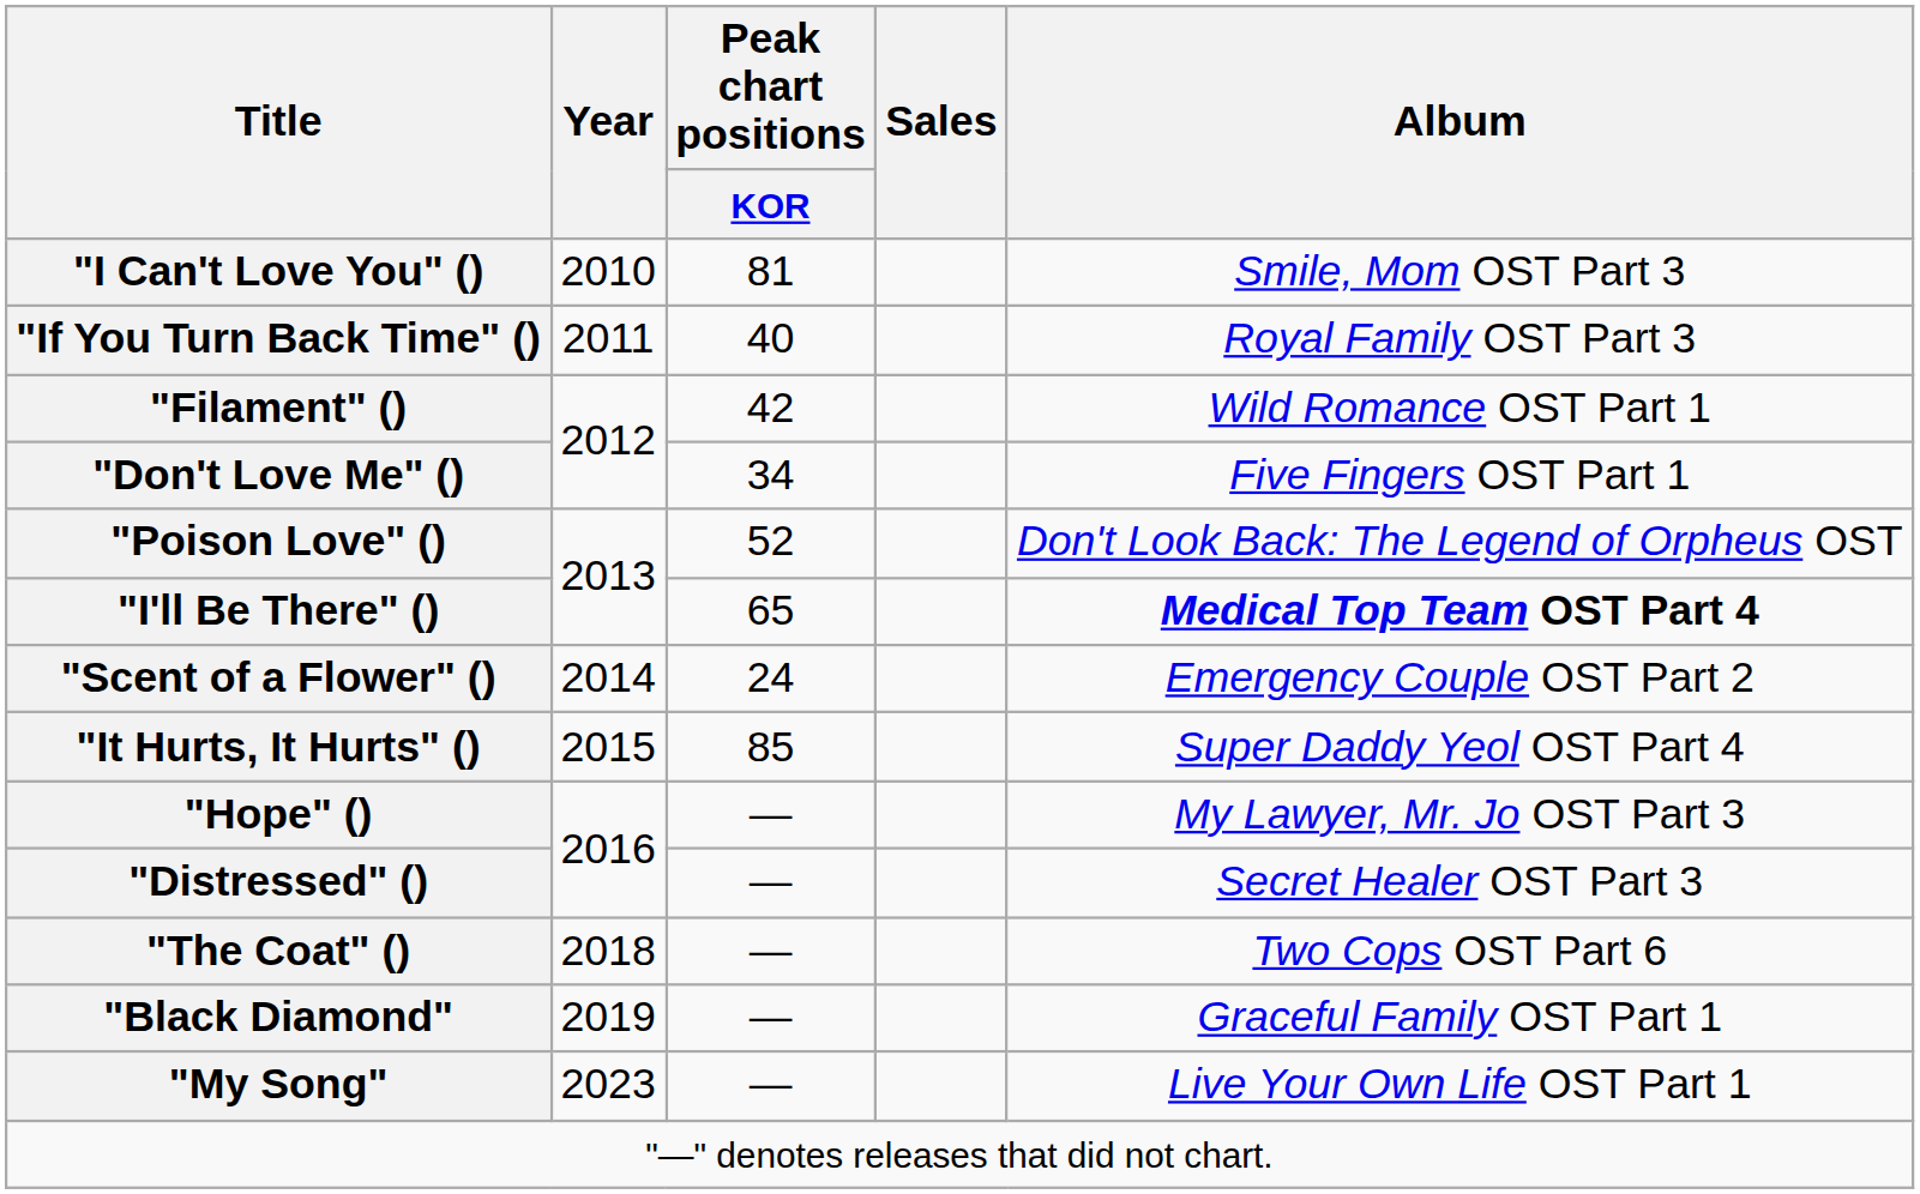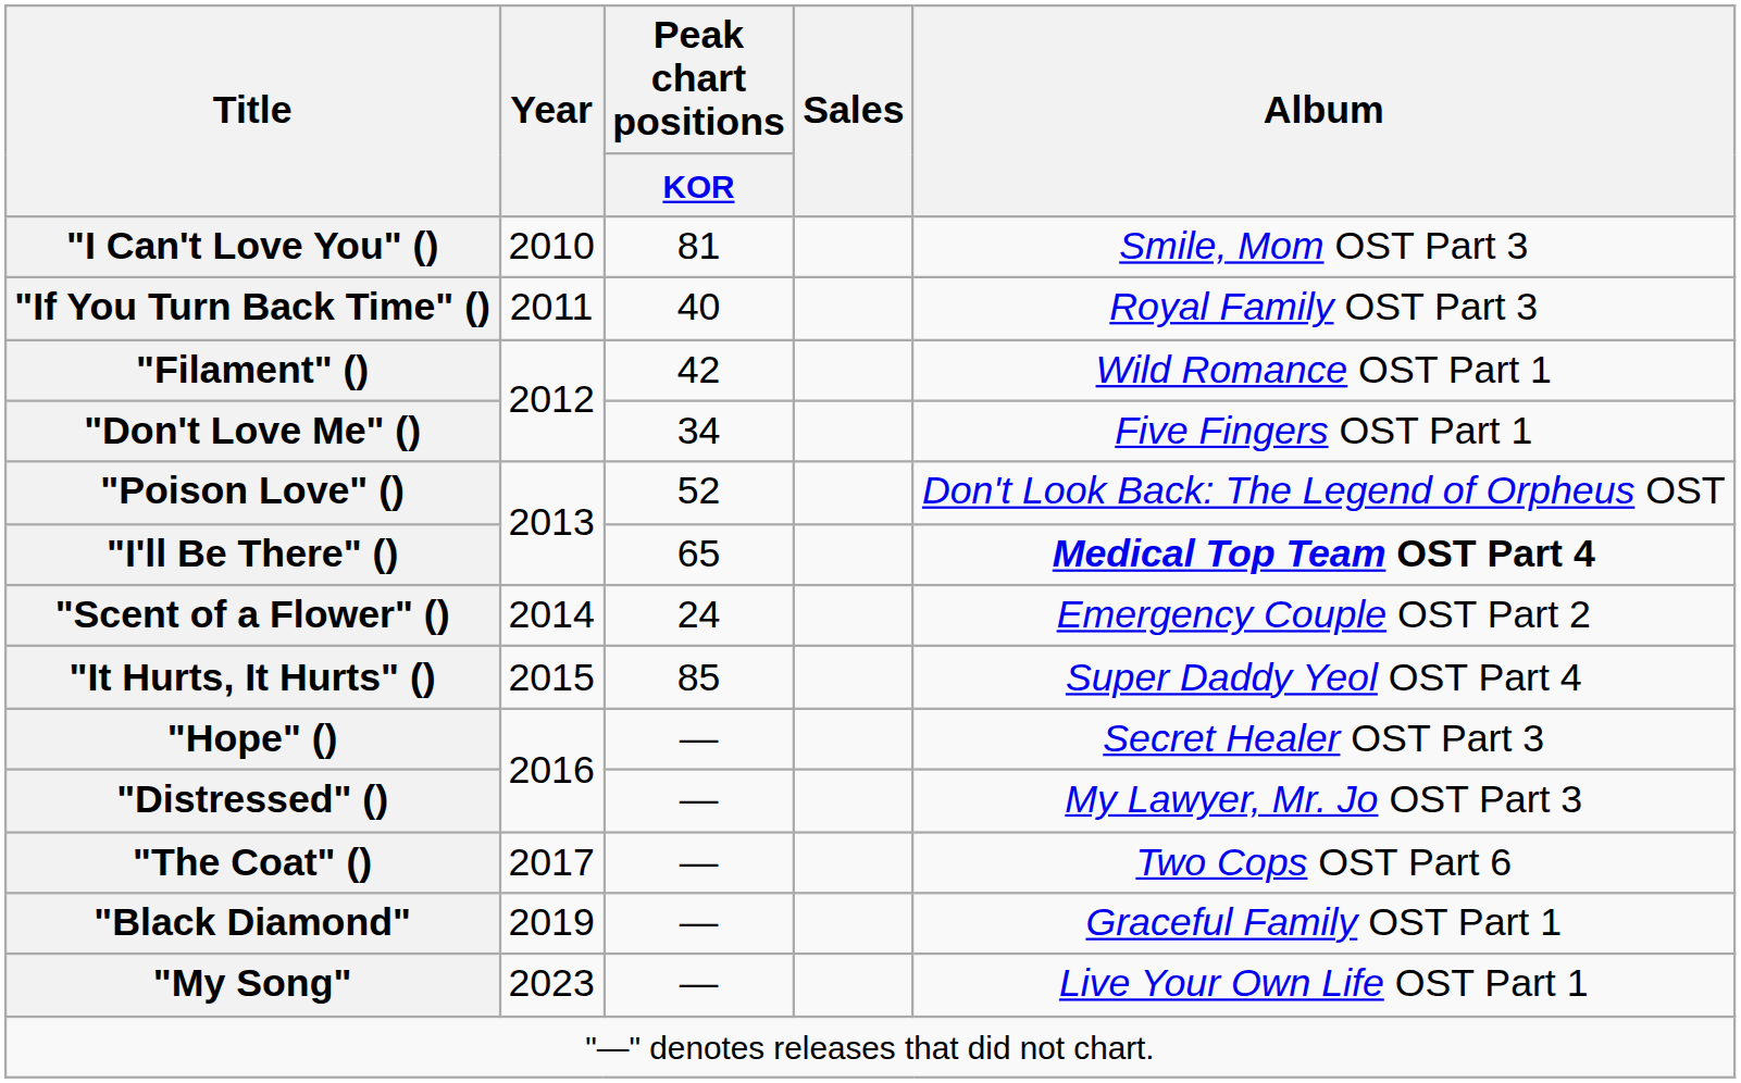"Hope" () | Album: My Lawyer, Mr. Jo OST Part 3 -> Secret Healer OST Part 3
"Distressed" () | Album: Secret Healer OST Part 3 -> My Lawyer, Mr. Jo OST Part 3
"The Coat" () | Year: 2018 -> 2017
